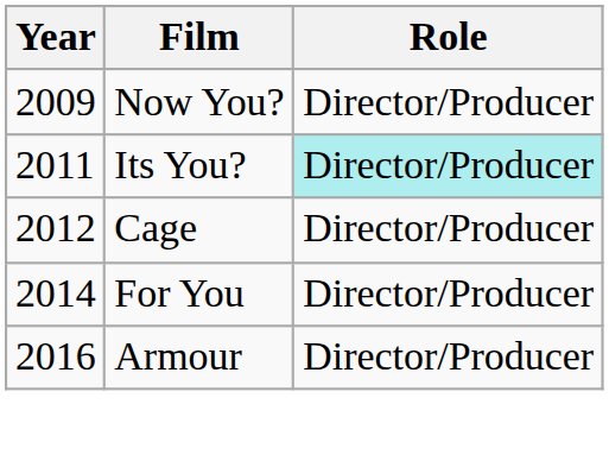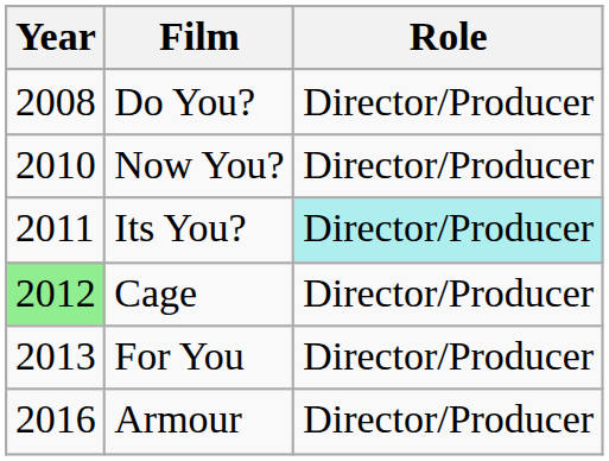+ row: 2008 | Do You? | Director/Producer
Now You? | Year: 2009 -> 2010
Cage | Year: no background -> lightgreen background
For You | Year: 2014 -> 2013
